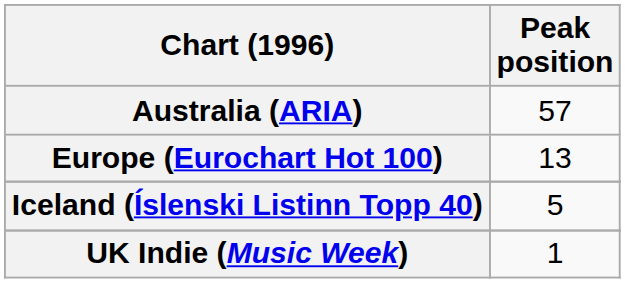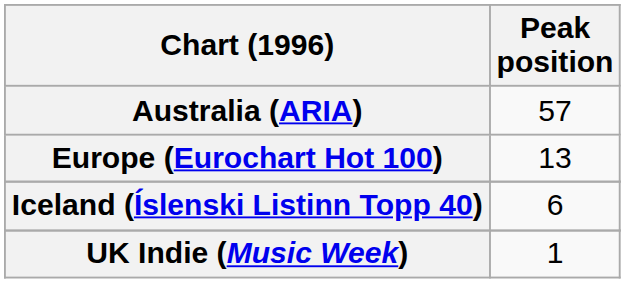Iceland (Íslenski Listinn Topp 40) | Peak position: 5 -> 6
